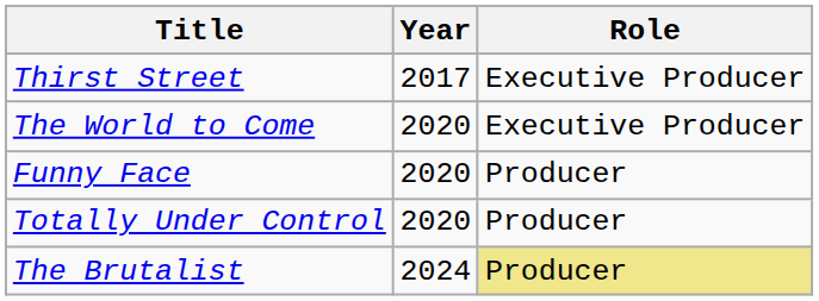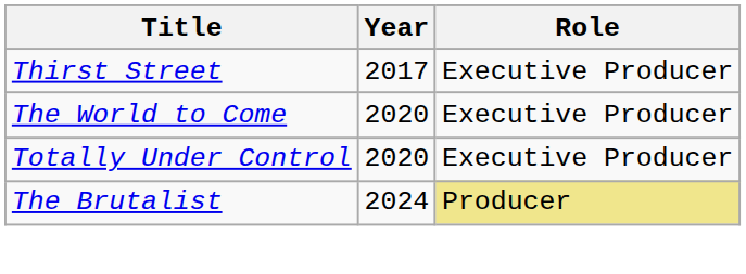- row: Funny Face | 2020 | Producer
Totally Under Control | Role: Producer -> Executive Producer
